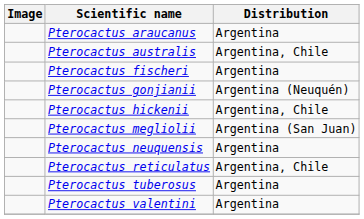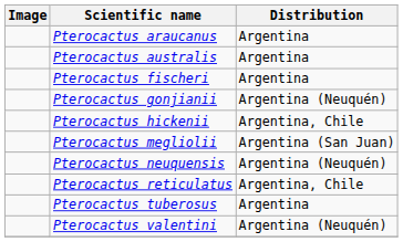Pterocactus australis | Distribution: Argentina, Chile -> Argentina
Pterocactus neuquensis | Distribution: Argentina -> Argentina (Neuquén)
Pterocactus valentini | Distribution: Argentina -> Argentina (Neuquén)
